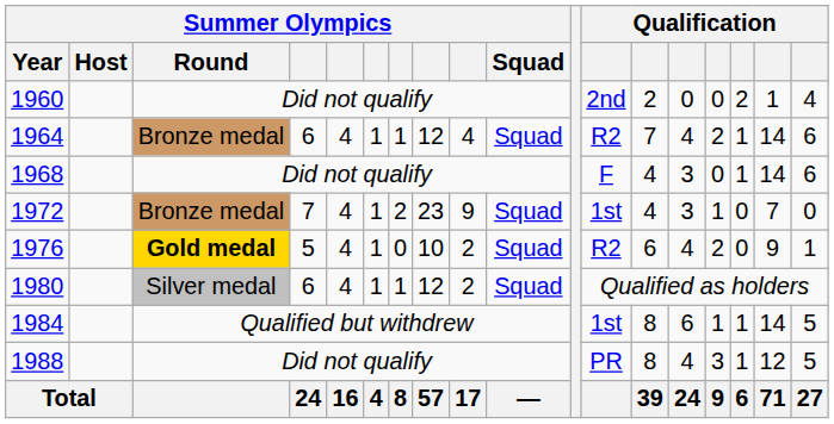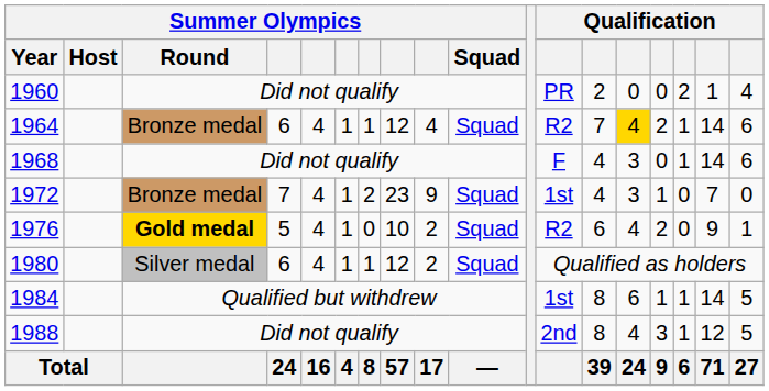1960 | column 12: 2nd -> PR
1964 | column 14: no background -> gold background
1988 | column 12: PR -> 2nd
